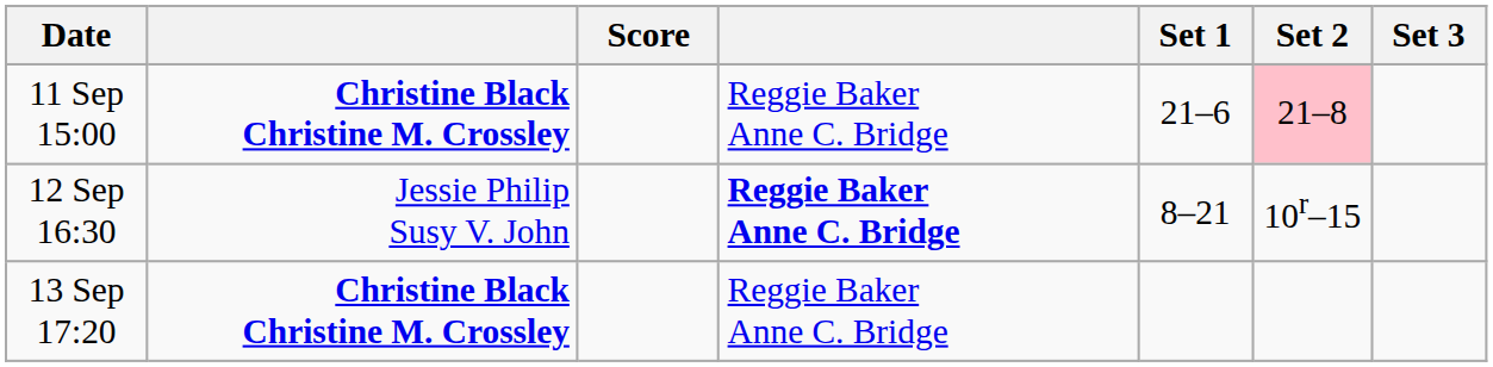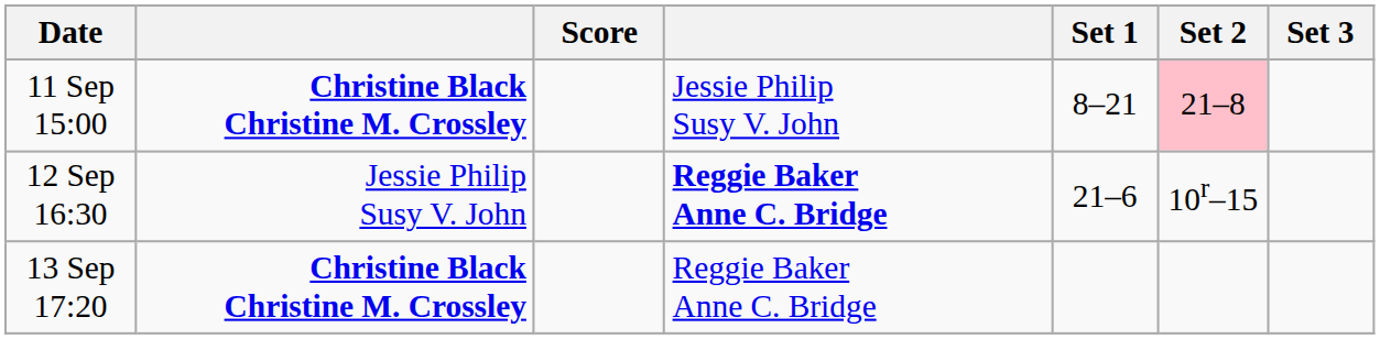11 Sep 15:00 | column 4: Reggie Baker Anne C. Bridge -> Jessie Philip Susy V. John
11 Sep 15:00 | Set 1: 21–6 -> 8–21
12 Sep 16:30 | Set 1: 8–21 -> 21–6
